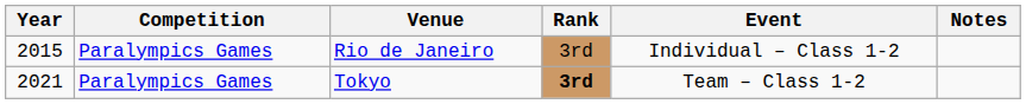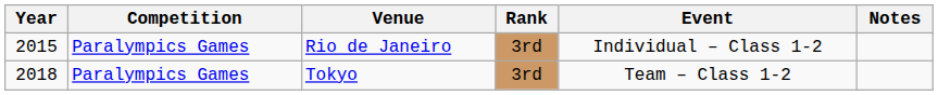Tokyo | Year: 2021 -> 2018
Tokyo | Rank: bold -> normal
